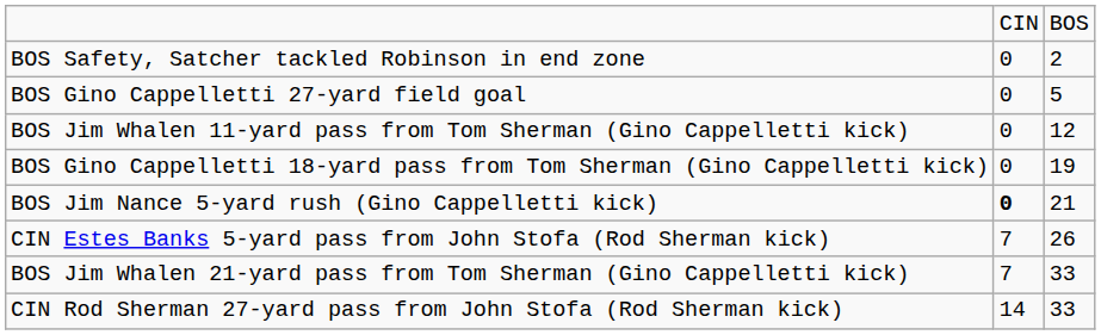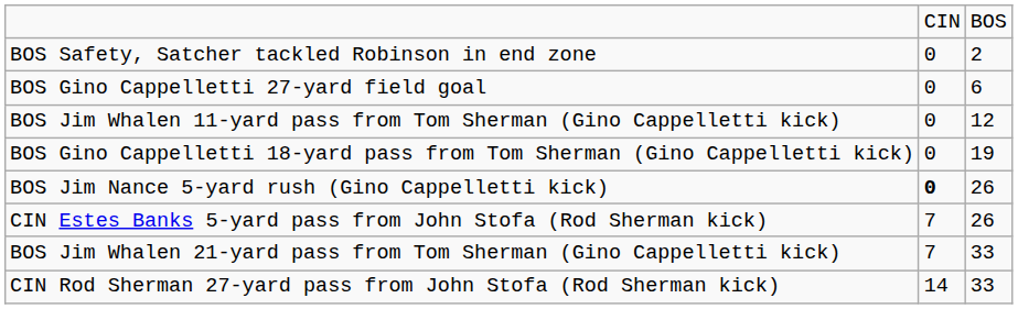BOS Gino Cappelletti 27-yard field goal | column 3: 5 -> 6
BOS Jim Nance 5-yard rush (Gino Cappelletti kick) | column 3: 21 -> 26
